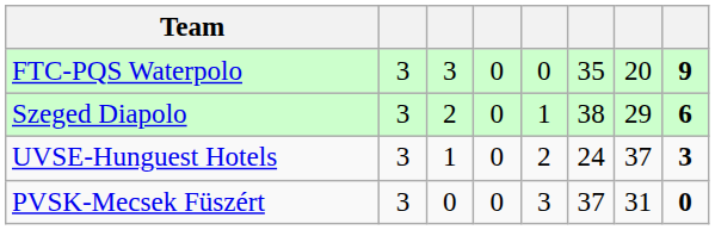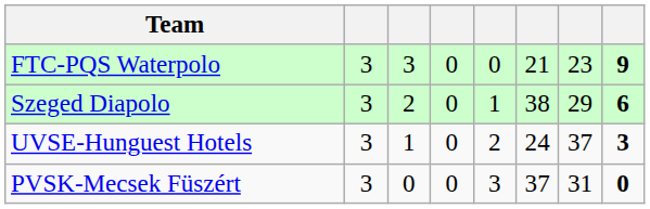FTC-PQS Waterpolo | column 6: 35 -> 21
FTC-PQS Waterpolo | column 7: 20 -> 23
